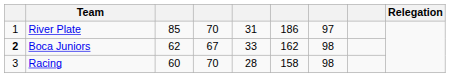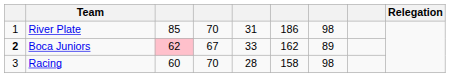River Plate | column 7: 97 -> 98
Boca Juniors | column 3: no background -> pink background
Boca Juniors | column 7: 98 -> 89
